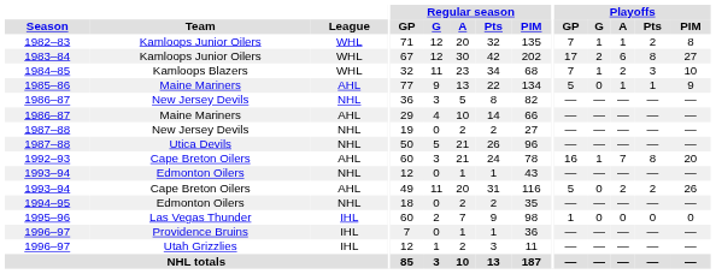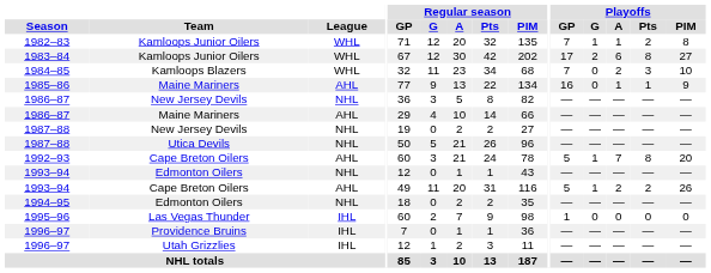1984–85 | Playoffs / G: 1 -> 0
1985–86 | Playoffs / GP: 5 -> 16
1992–93 | Playoffs / GP: 16 -> 5
1993–94 / Cape Breton Oilers | Playoffs / G: 0 -> 1
